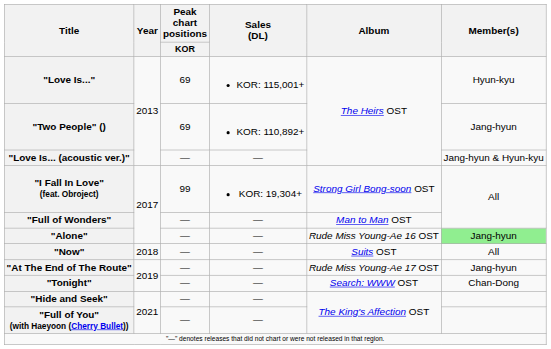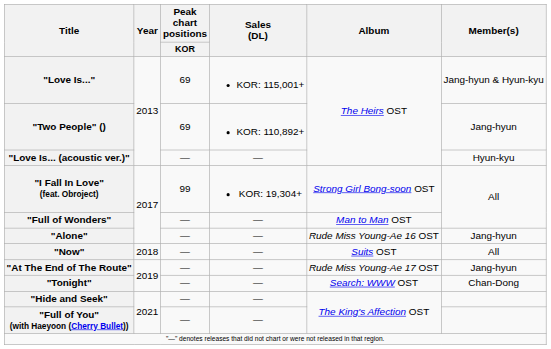"Love Is..." | Member(s): Hyun-kyu -> Jang-hyun & Hyun-kyu
"Love Is... (acoustic ver.)" | Member(s): Jang-hyun & Hyun-kyu -> Hyun-kyu
"Alone" | Member(s): lightgreen background -> no background
